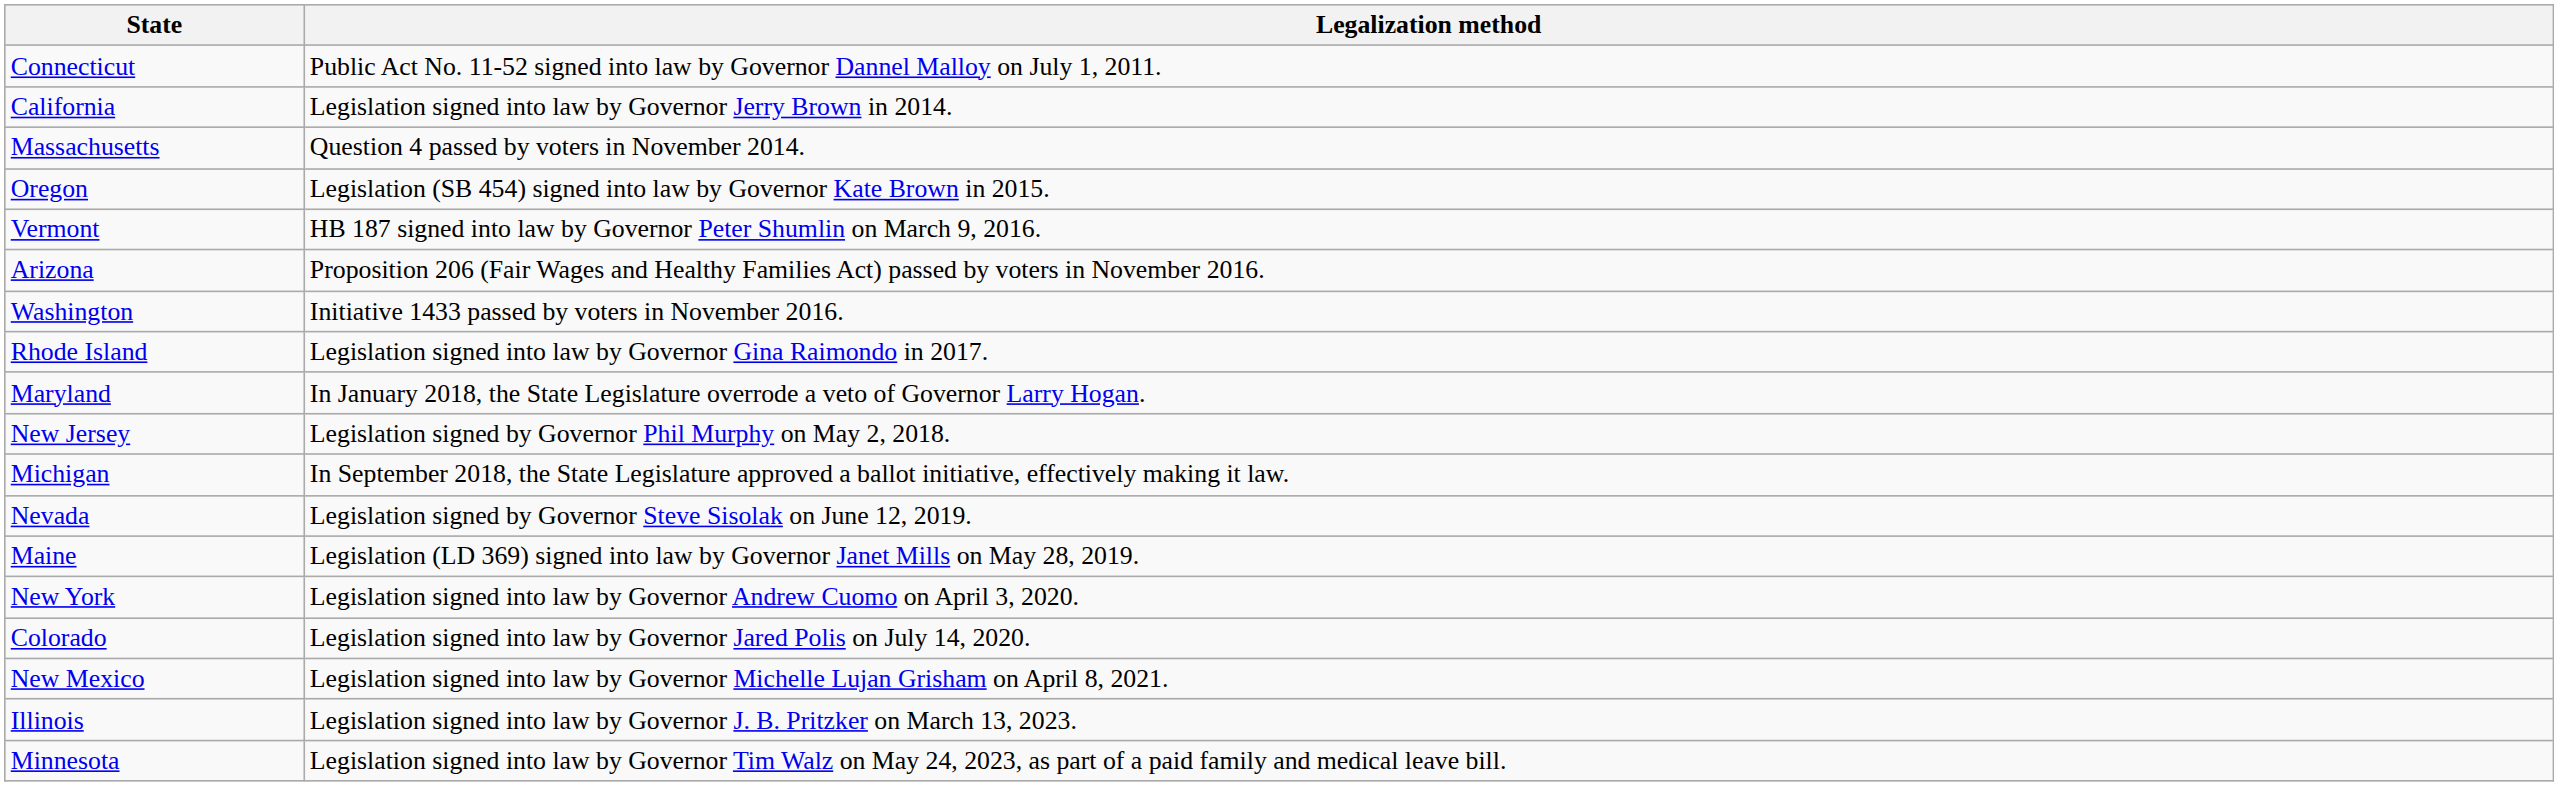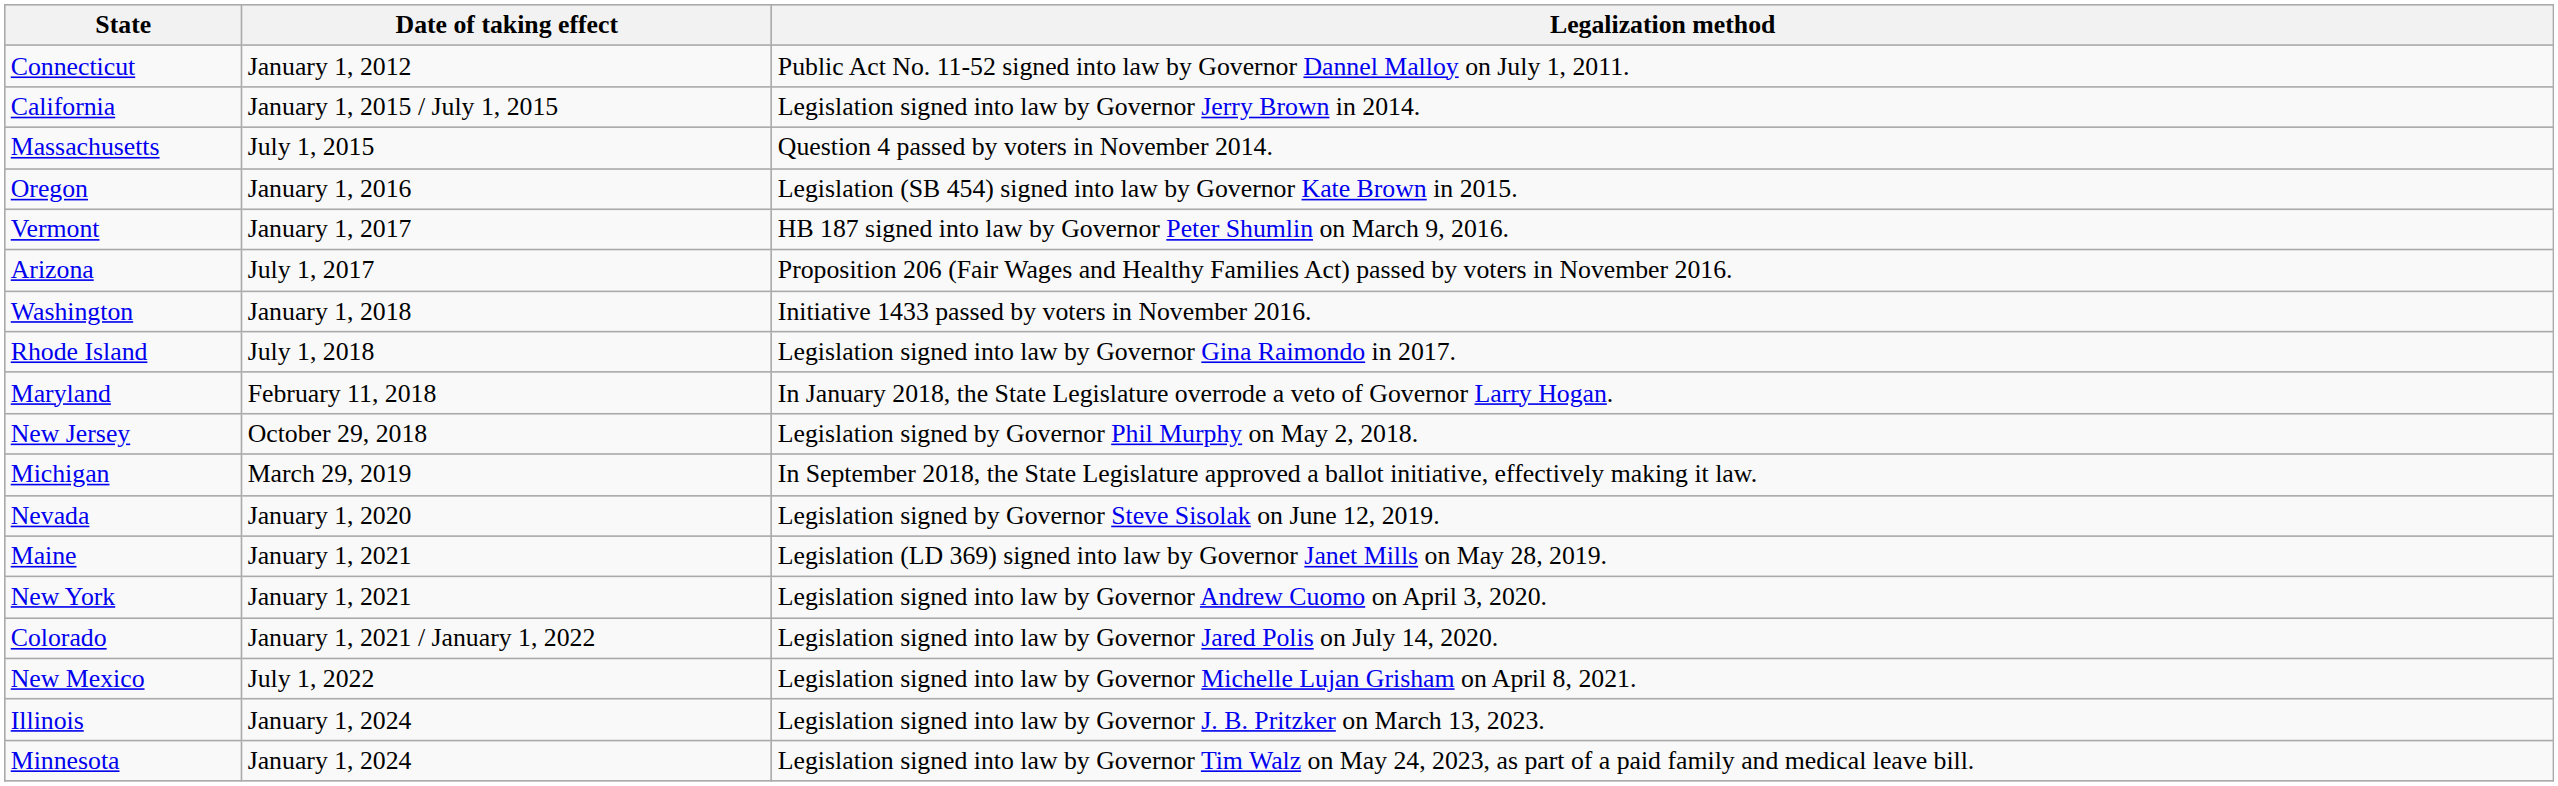+ column: Date of taking effect | January 1, 2012 | January 1, 2015 / July 1, 2015 | July 1, 2015 | January 1, 2016 | January 1, 2017 | July 1, 2017 | January 1, 2018 | July 1, 2018 | February 11, 2018 | October 29, 2018 | March 29, 2019 | January 1, 2020 | January 1, 2021 | January 1, 2021 | January 1, 2021 / January 1, 2022 | July 1, 2022 | January 1, 2024 | January 1, 2024
